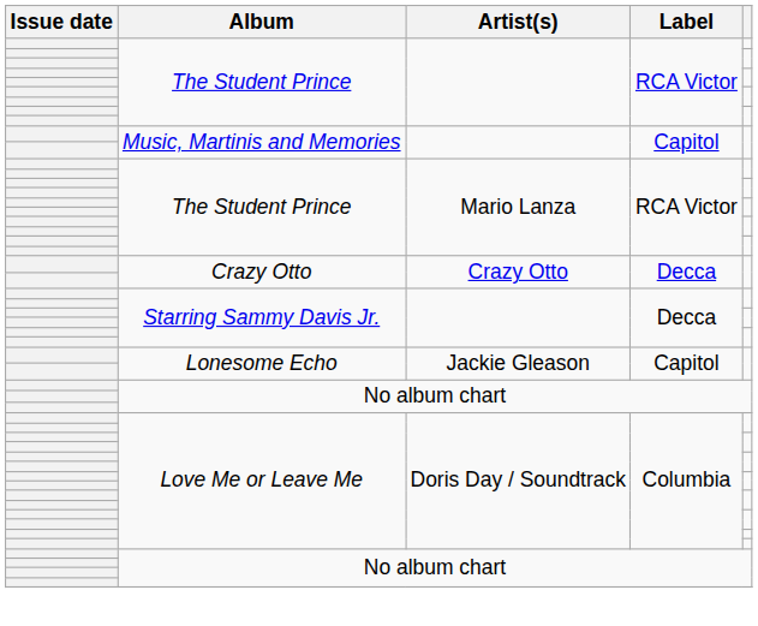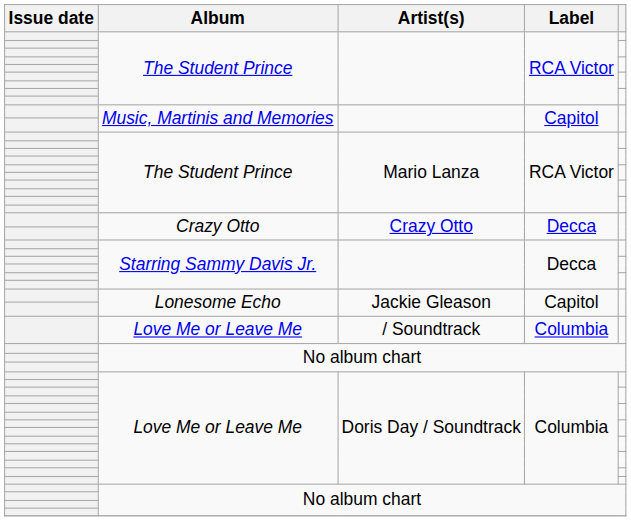+ row: Love Me or Leave Me | / Soundtrack | Columbia
